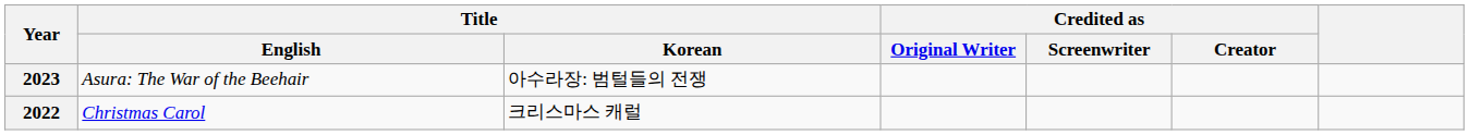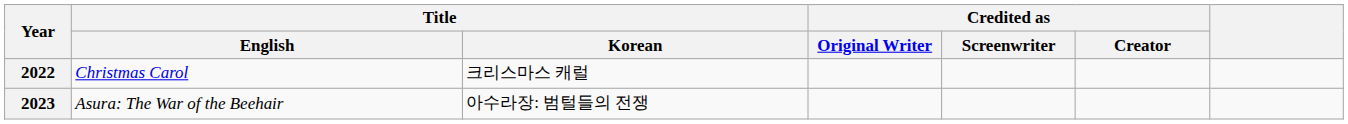rows swapped: 2022 <-> 2023
